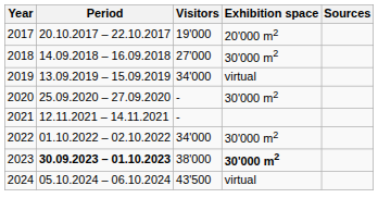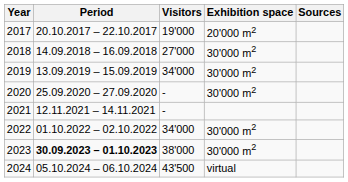2019 | Exhibition space: virtual -> 30'000 m2
2023 | Exhibition space: bold -> normal
